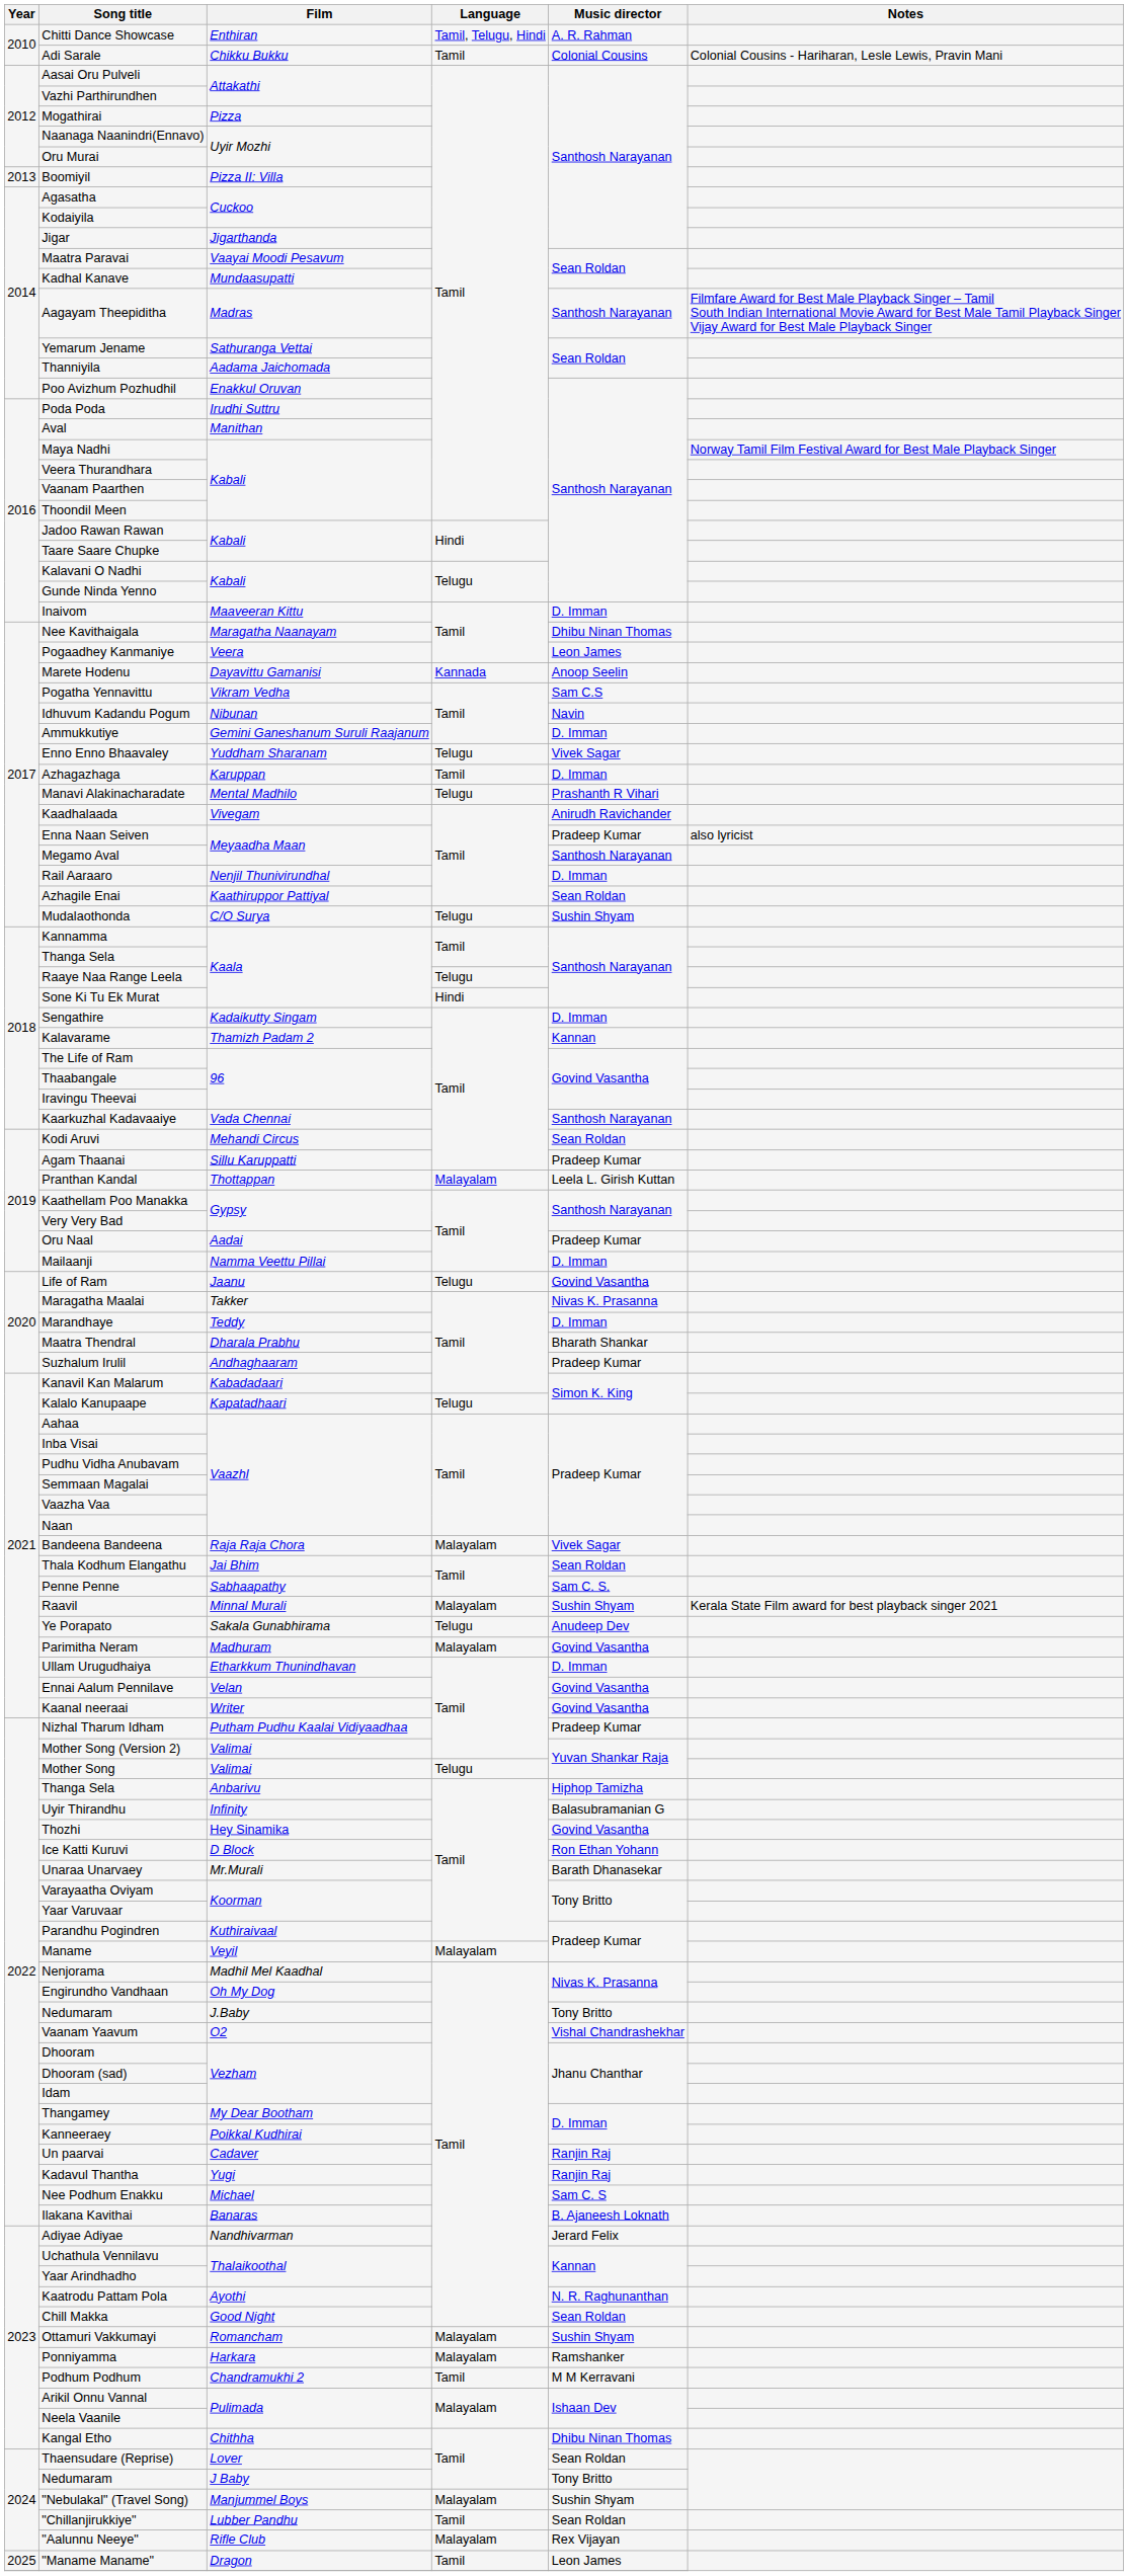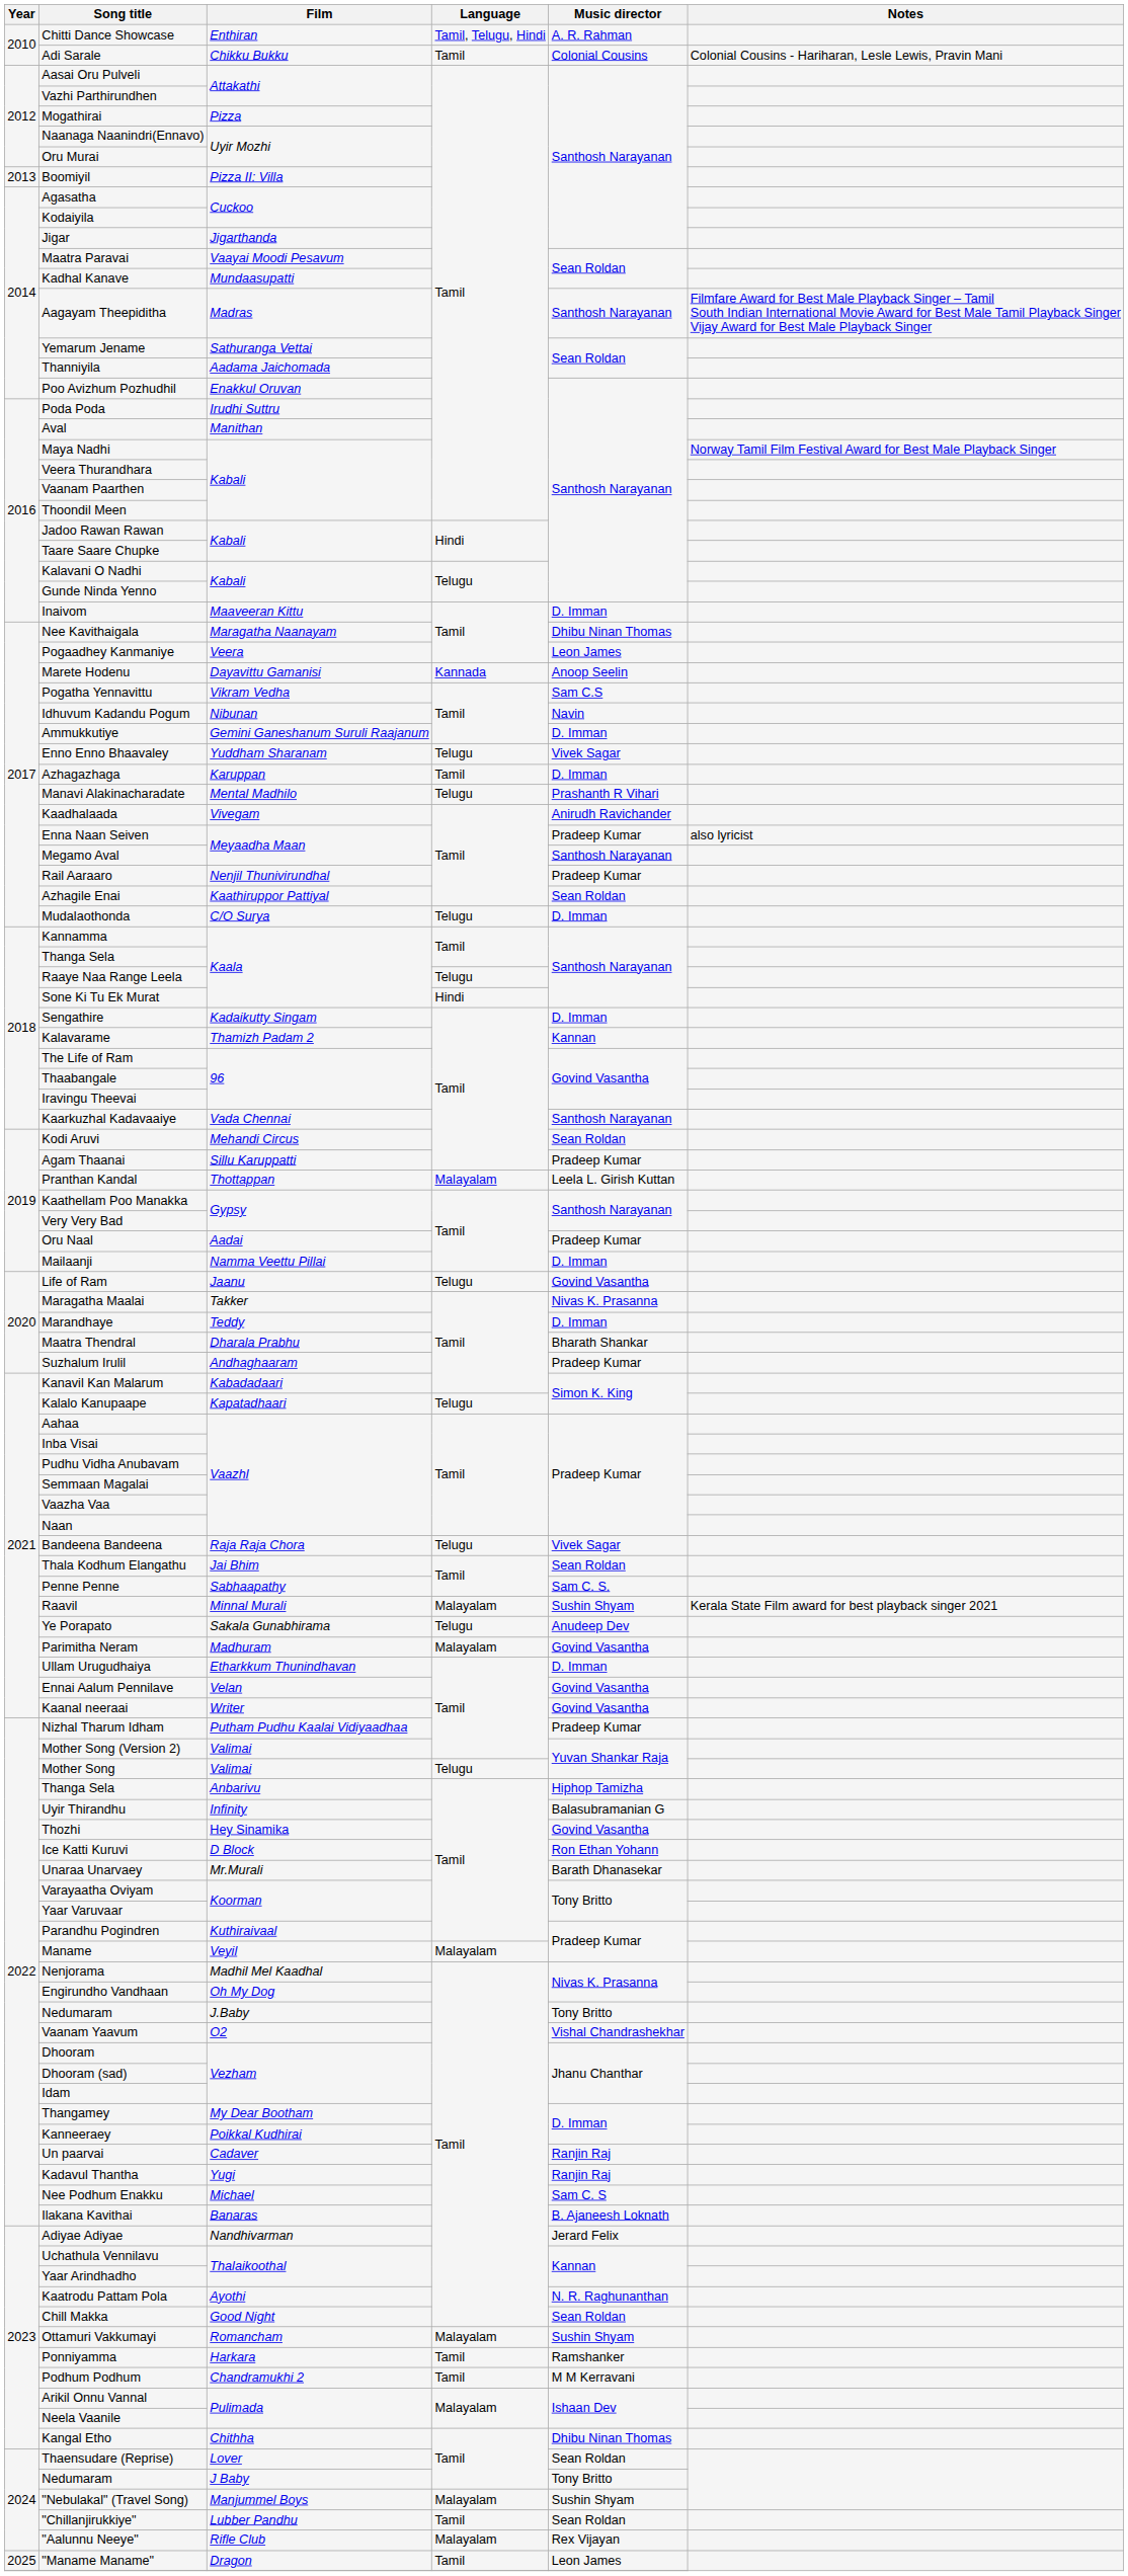Rail Aaraaro | Music director: D. Imman -> Pradeep Kumar
Mudalaothonda | Music director: Sushin Shyam -> D. Imman
Bandeena Bandeena | Language: Malayalam -> Telugu
Ponniyamma | Language: Malayalam -> Tamil
